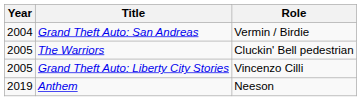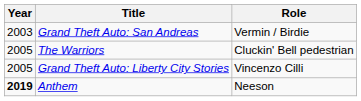Grand Theft Auto: San Andreas | Year: 2004 -> 2003
Anthem | Year: normal -> bold
